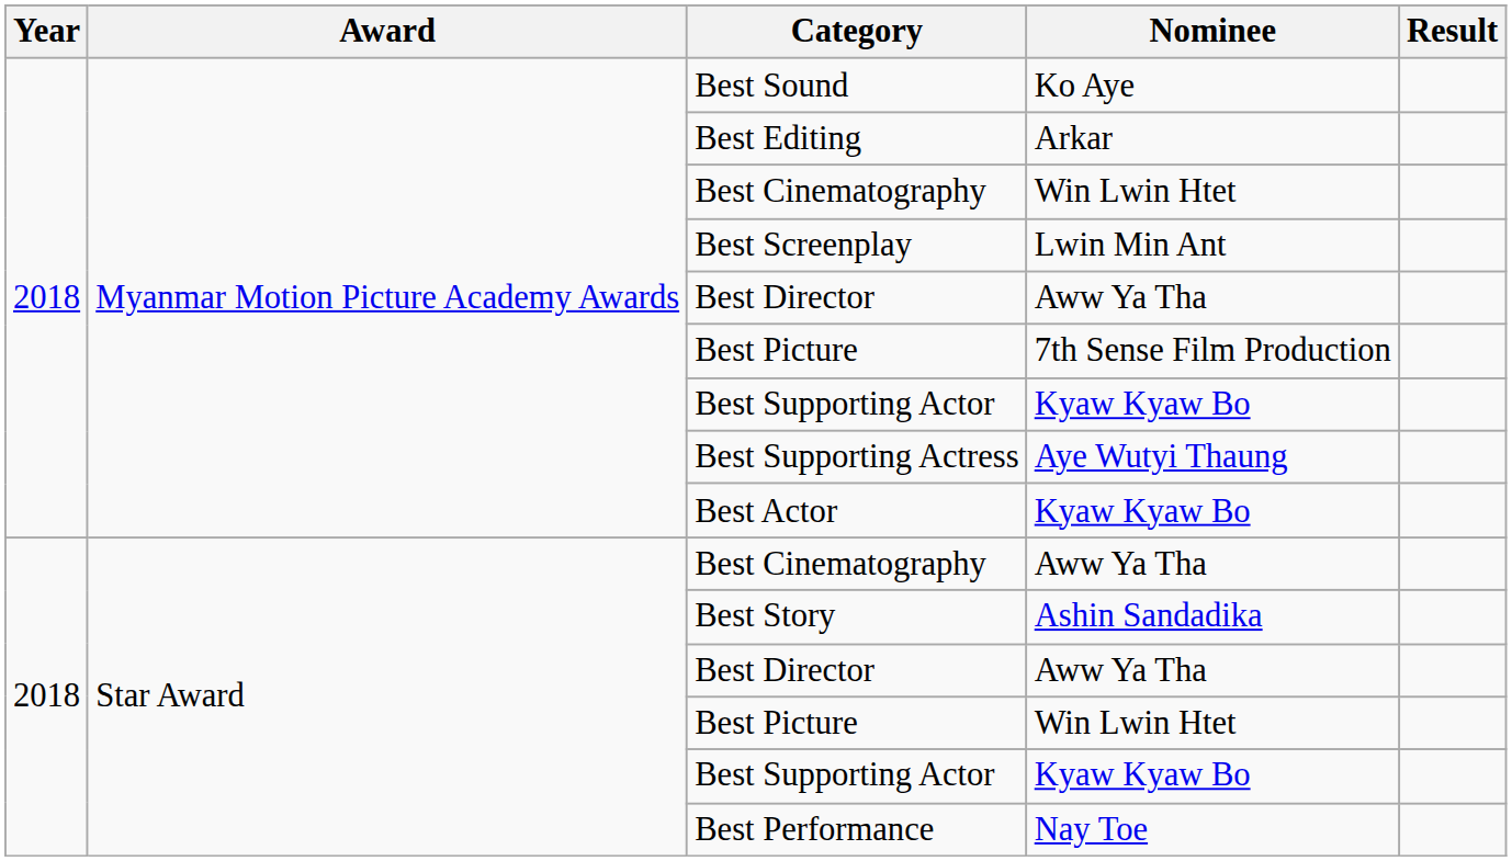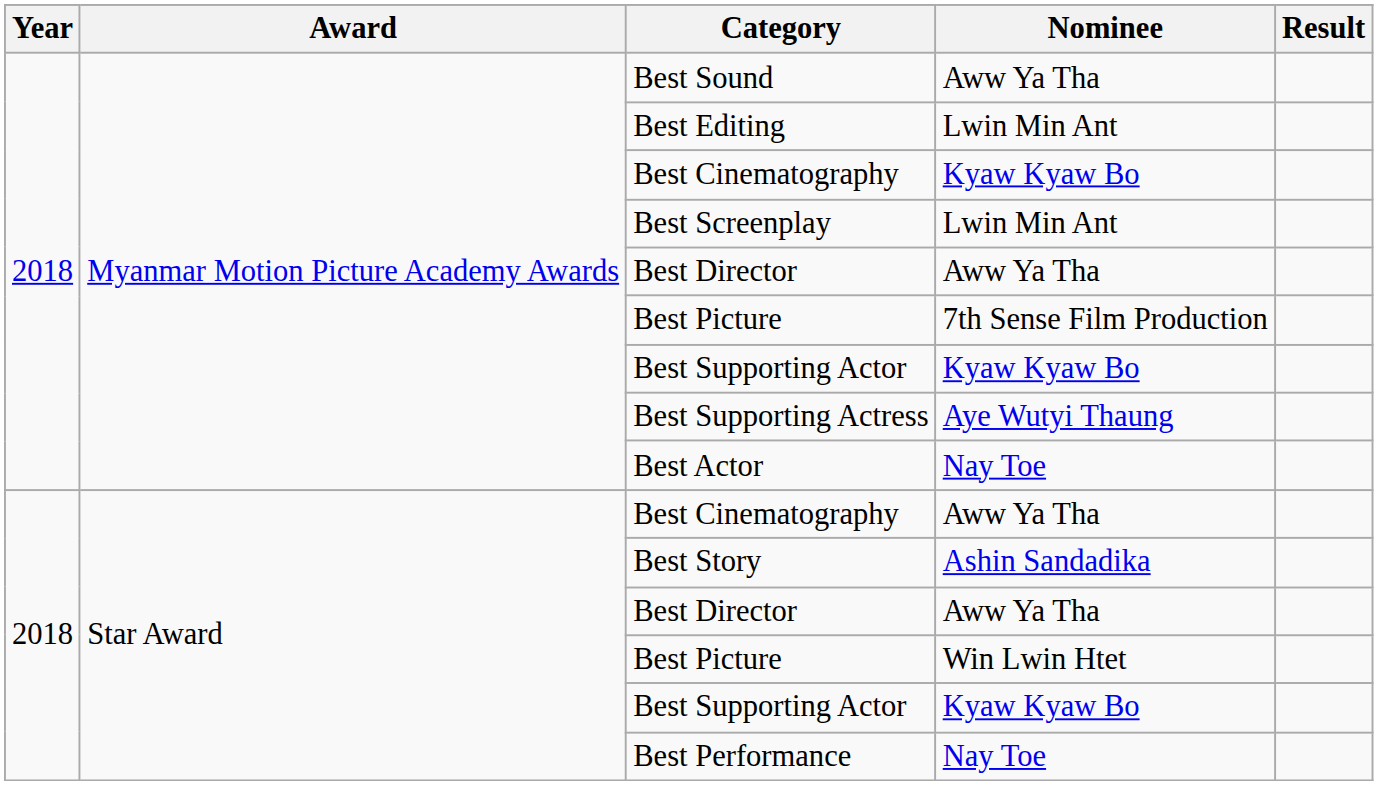Best Sound | Nominee: Ko Aye -> Aww Ya Tha
Best Editing | Nominee: Arkar -> Lwin Min Ant
Myanmar Motion Picture Academy Awards / Best Cinematography | Nominee: Win Lwin Htet -> Kyaw Kyaw Bo
Best Actor | Nominee: Kyaw Kyaw Bo -> Nay Toe
